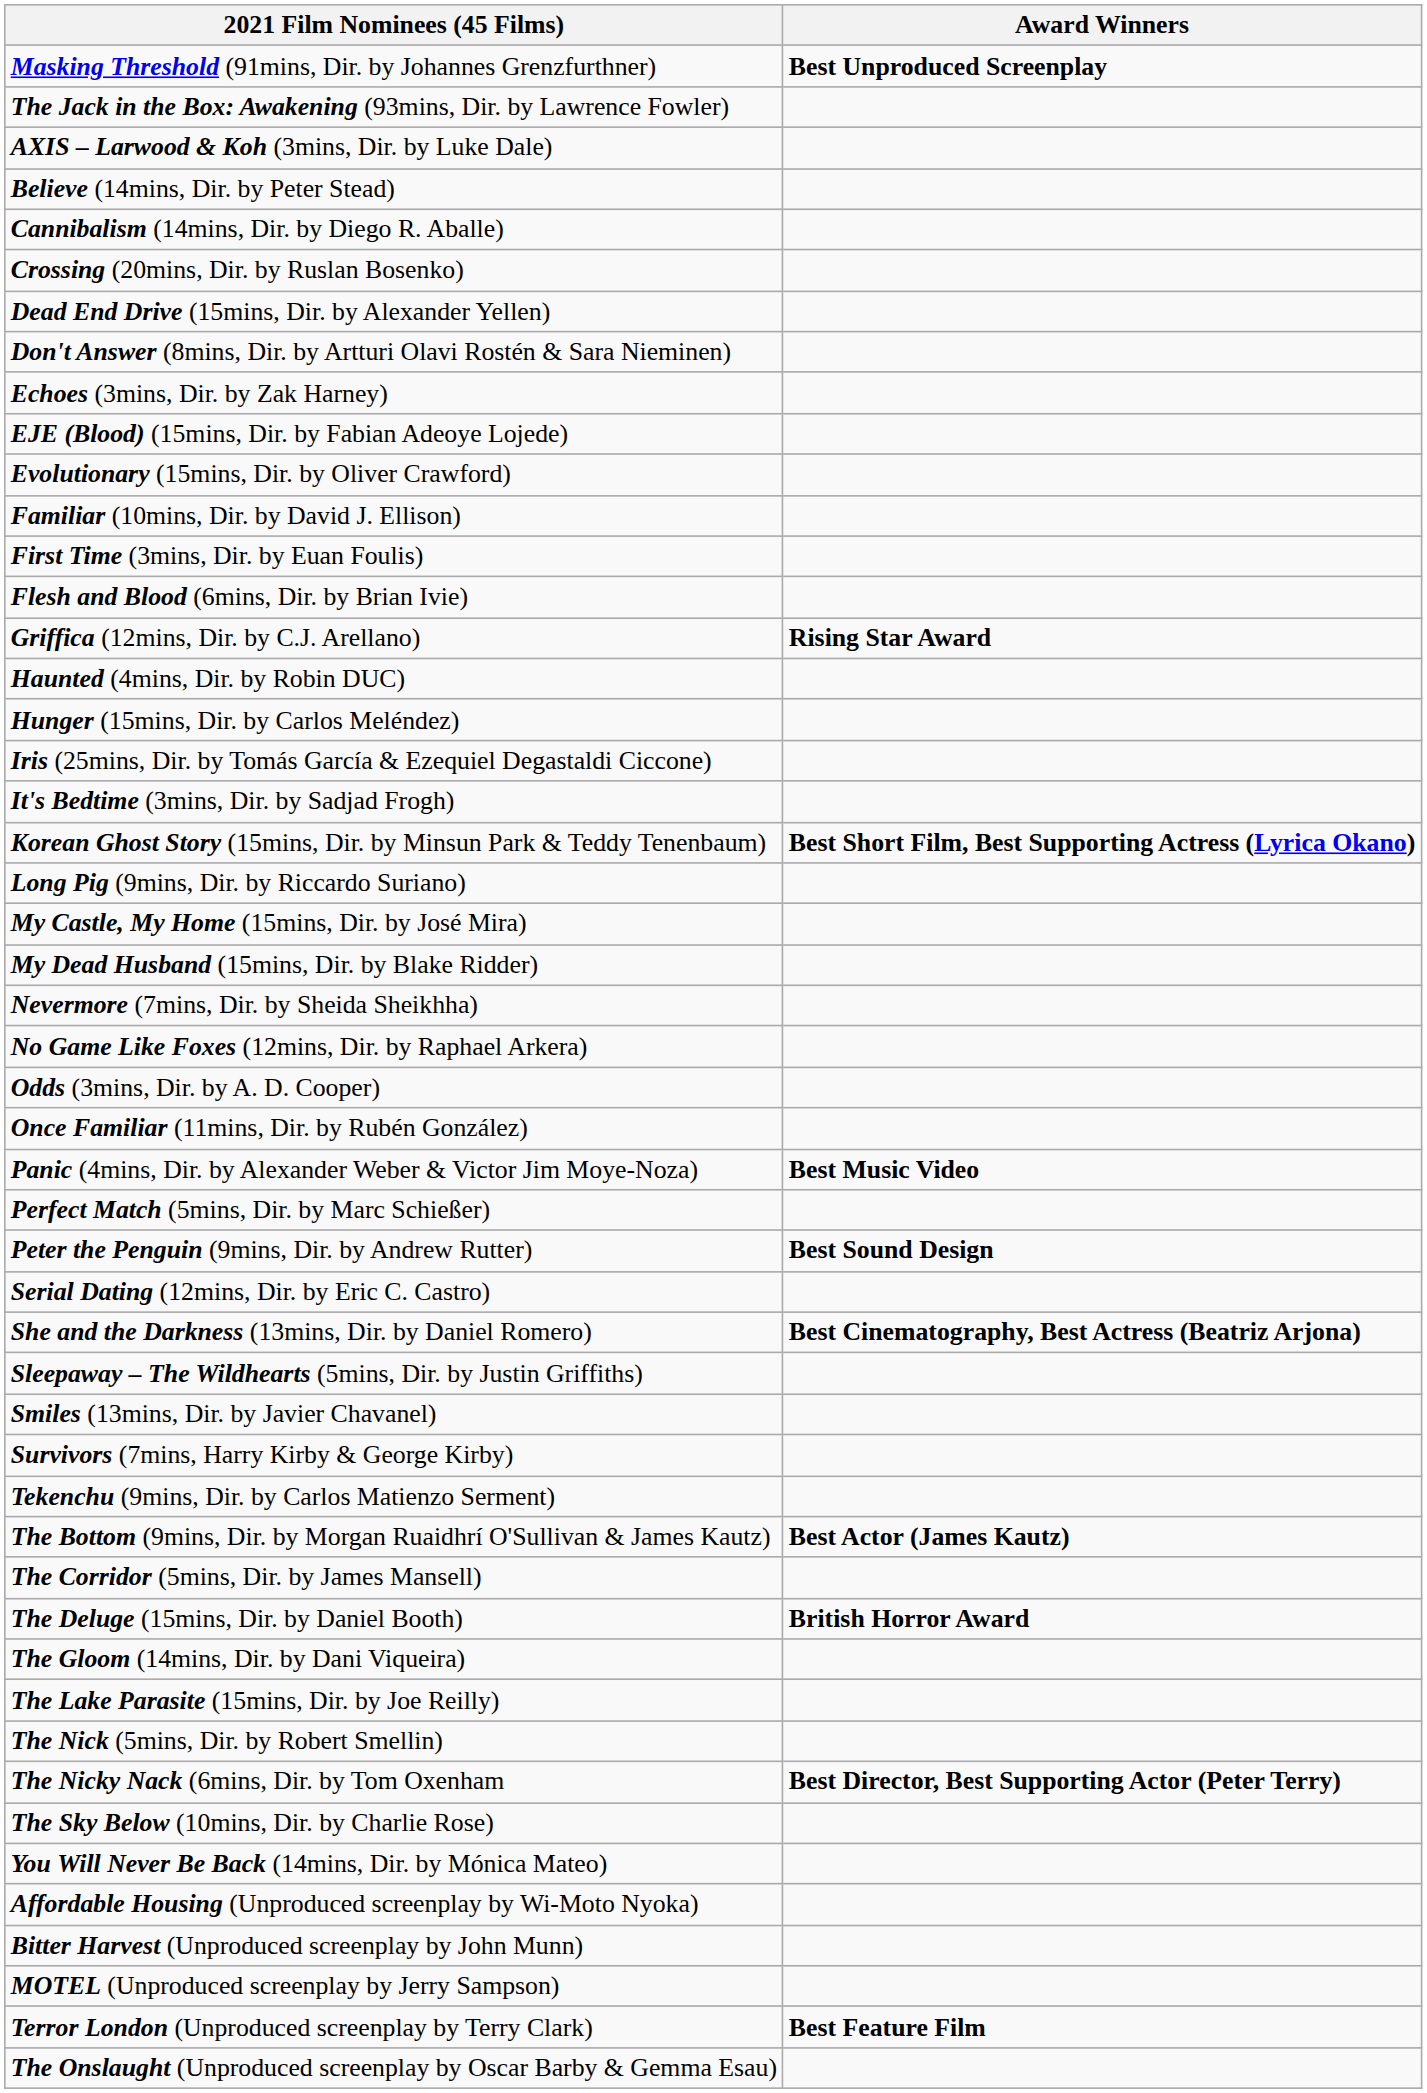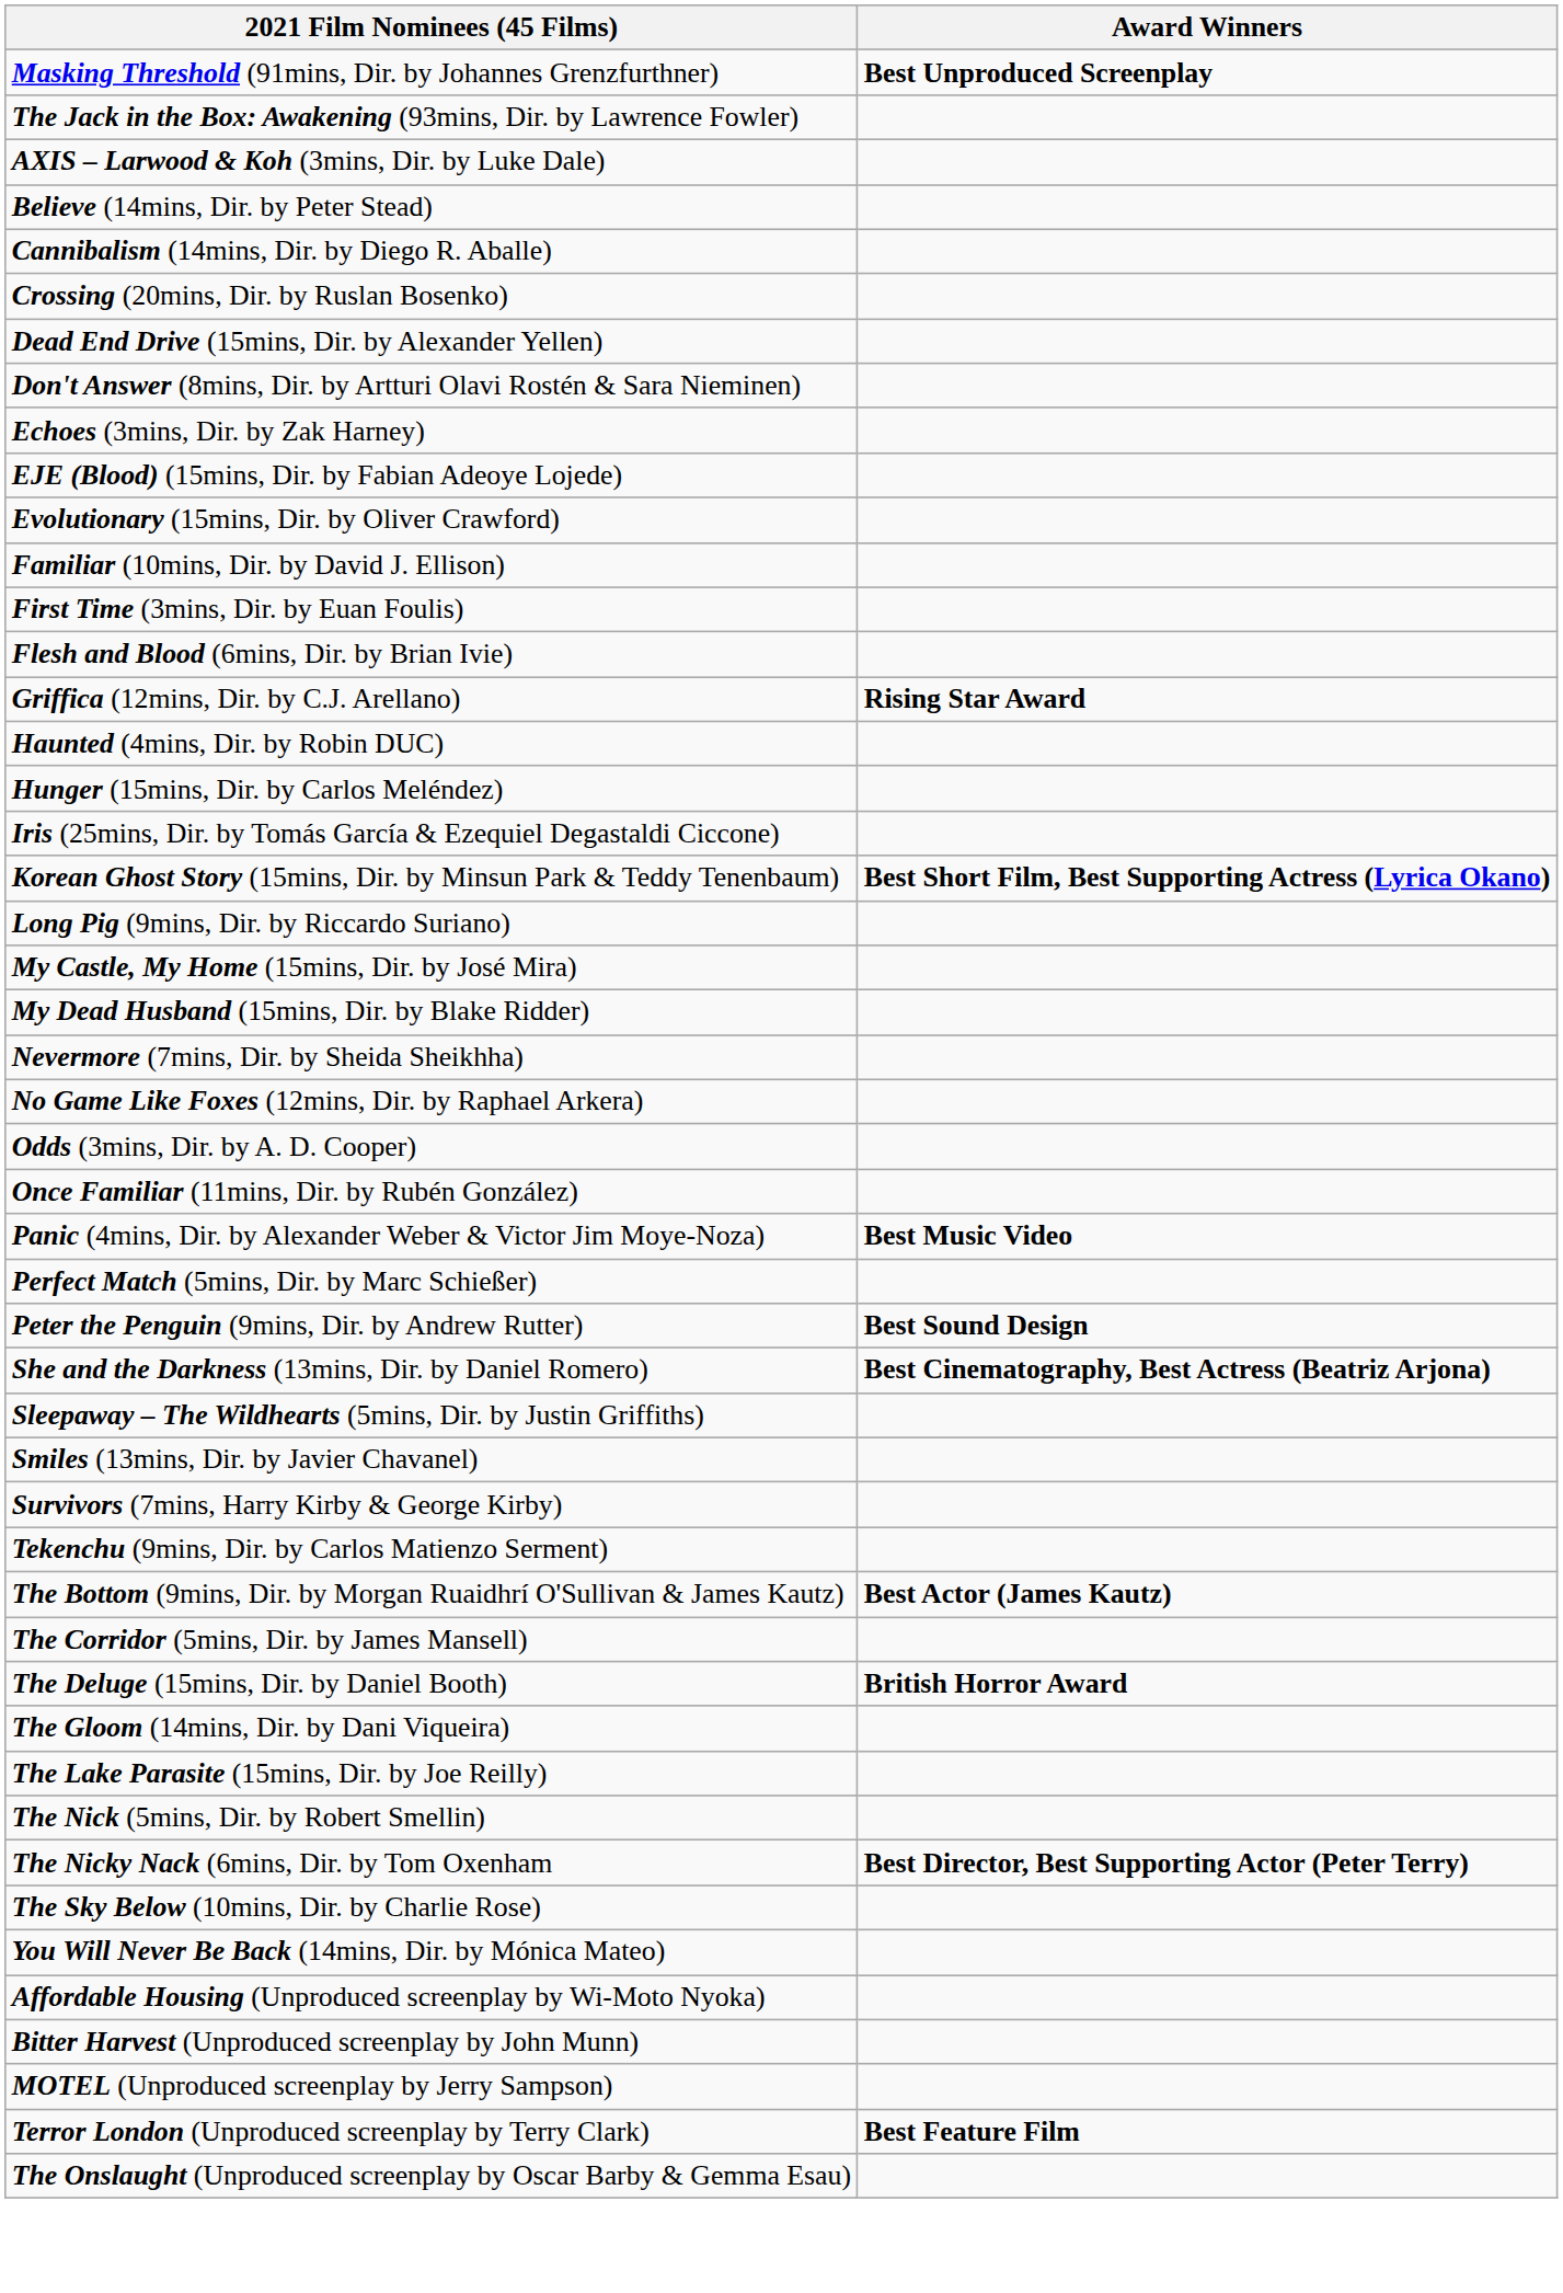- row: It's Bedtime (3mins, Dir. by Sadjad Frogh)
- row: Serial Dating (12mins, Dir. by Eric C. Castro)
